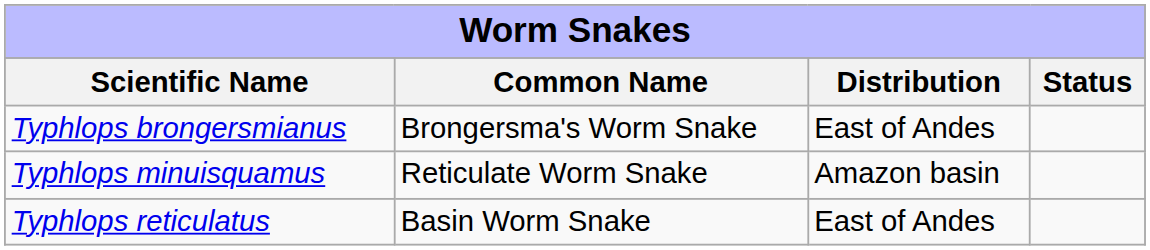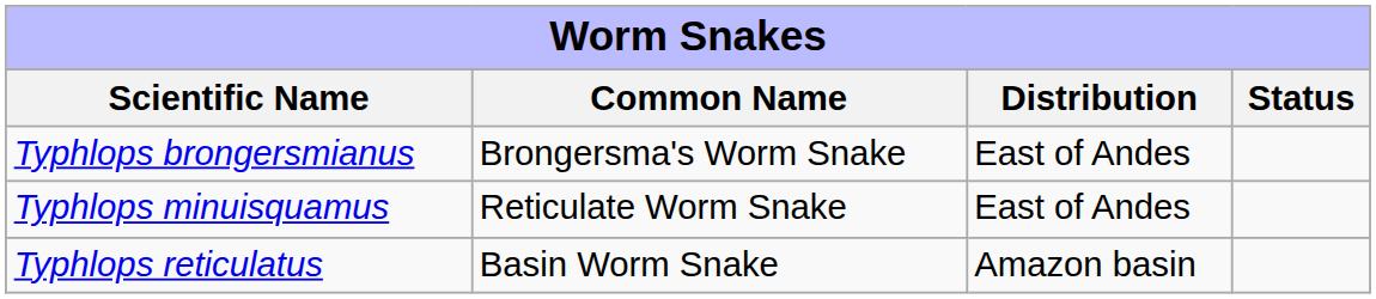Typhlops minuisquamus | column 3: Amazon basin -> East of Andes
Typhlops reticulatus | column 3: East of Andes -> Amazon basin
